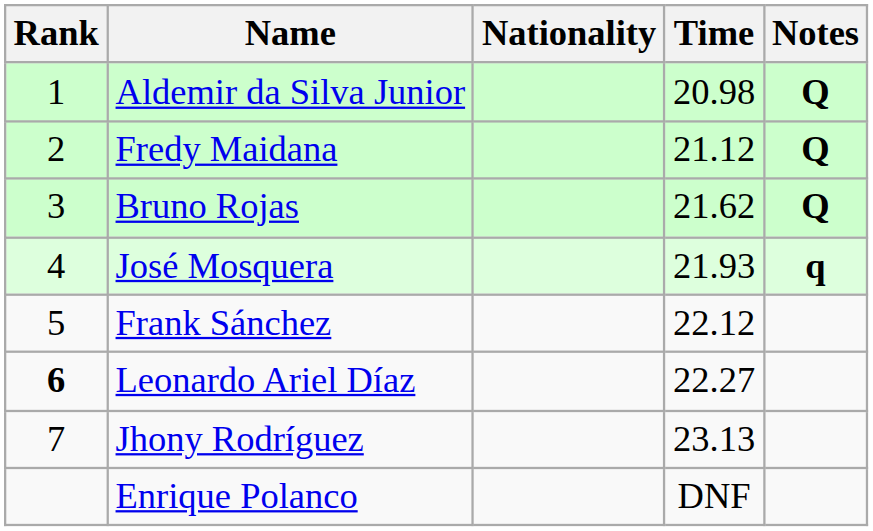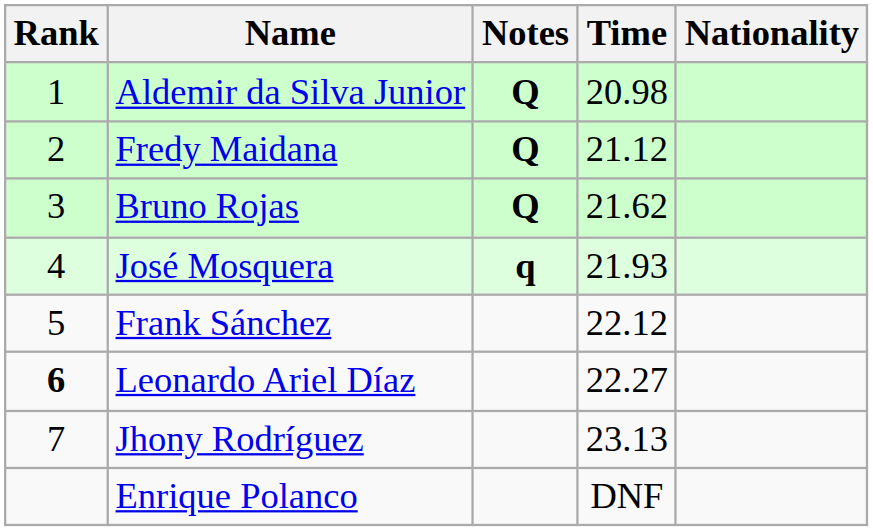columns swapped: Nationality <-> Notes
